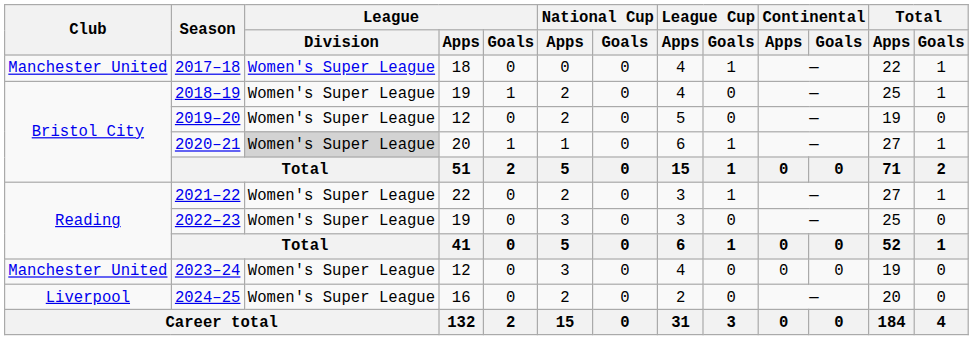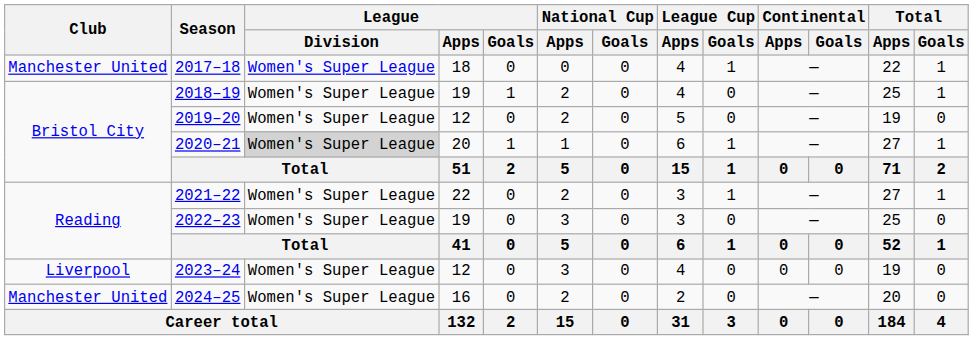2023–24 | Club: Manchester United -> Liverpool
2024–25 | Club: Liverpool -> Manchester United
